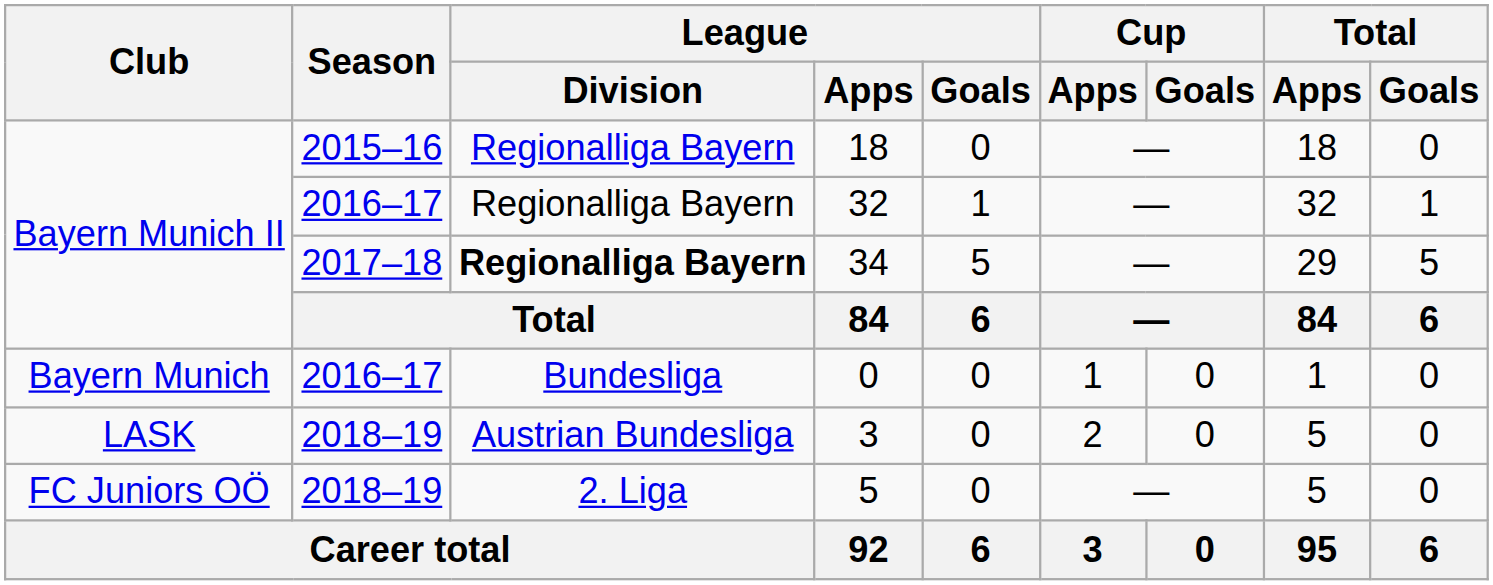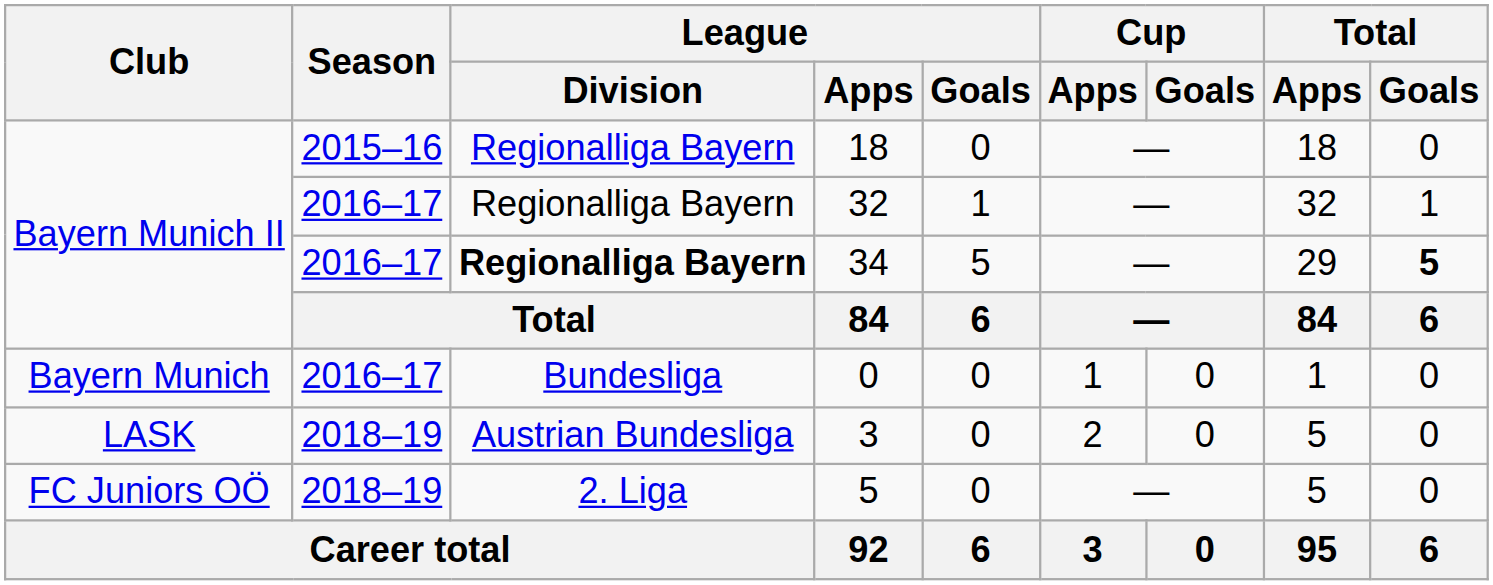34 | Season: 2017–18 -> 2016–17
34 | Total / Goals: normal -> bold
